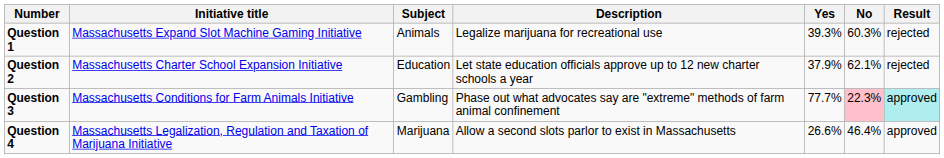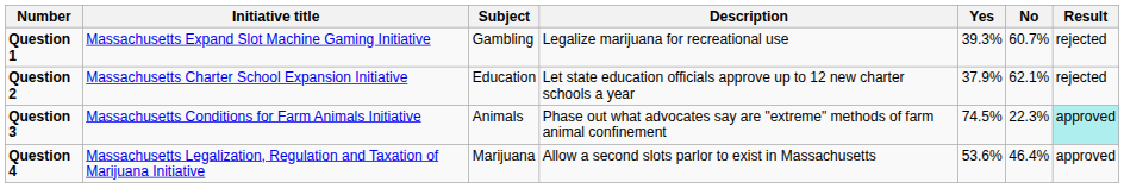Question 1 | Subject: Animals -> Gambling
Question 1 | No: 60.3% -> 60.7%
Question 3 | Subject: Gambling -> Animals
Question 3 | Yes: 77.7% -> 74.5%
Question 3 | No: pink background -> no background
Question 4 | Yes: 26.6% -> 53.6%
